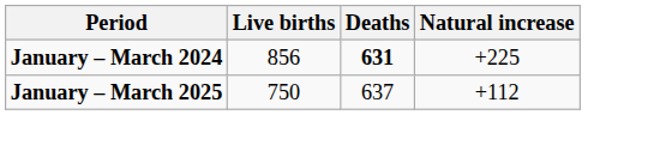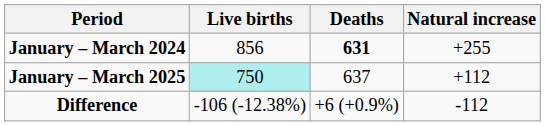January – March 2024 | Natural increase: +225 -> +255
January – March 2025 | Live births: no background -> paleturquoise background
+ row: Difference | -106 (-12.38%) | +6 (+0.9%) | -112
